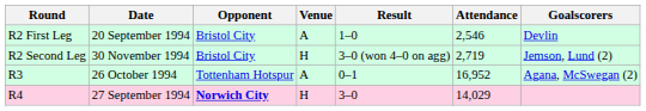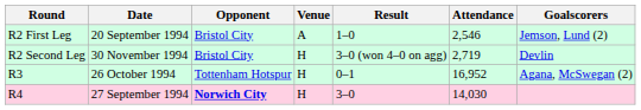R2 First Leg | Goalscorers: Devlin -> Jemson, Lund (2)
R2 Second Leg | Goalscorers: Jemson, Lund (2) -> Devlin
R3 | Venue: A -> H
R4 | Attendance: 14,029 -> 14,030
